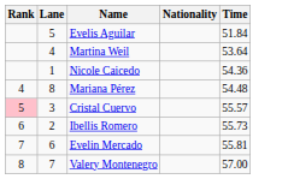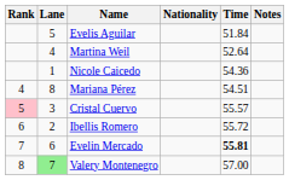+ column: Notes
Martina Weil | Time: 53.64 -> 52.64
Mariana Pérez | Time: 54.48 -> 54.51
Ibellis Romero | Time: 55.73 -> 55.72
Evelin Mercado | Time: normal -> bold
Valery Montenegro | Lane: no background -> lightgreen background
